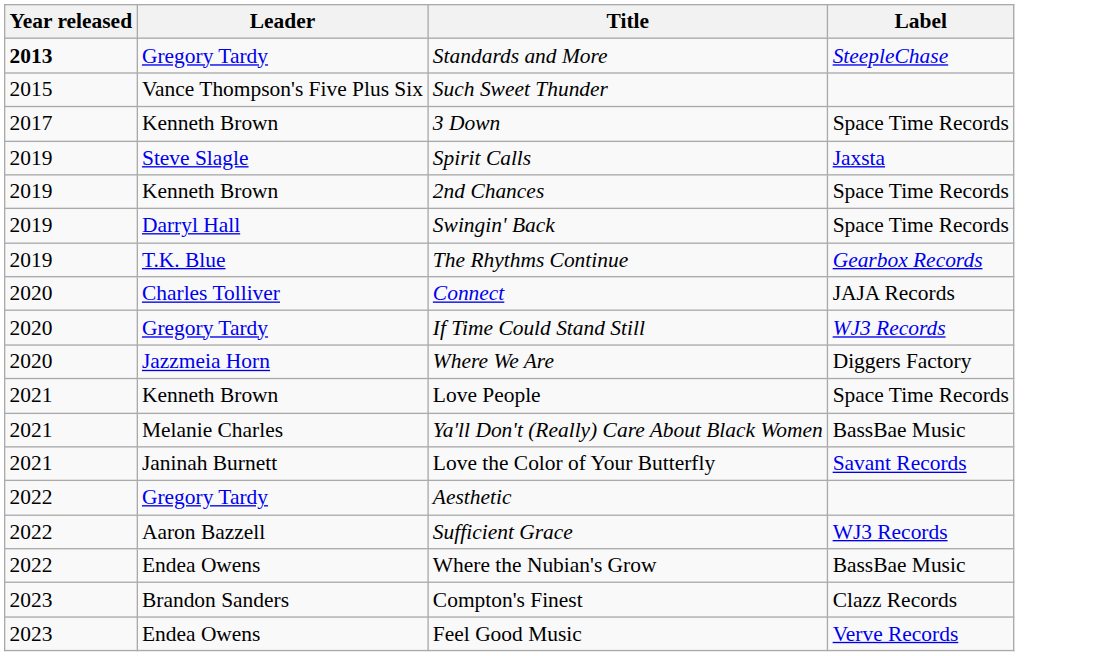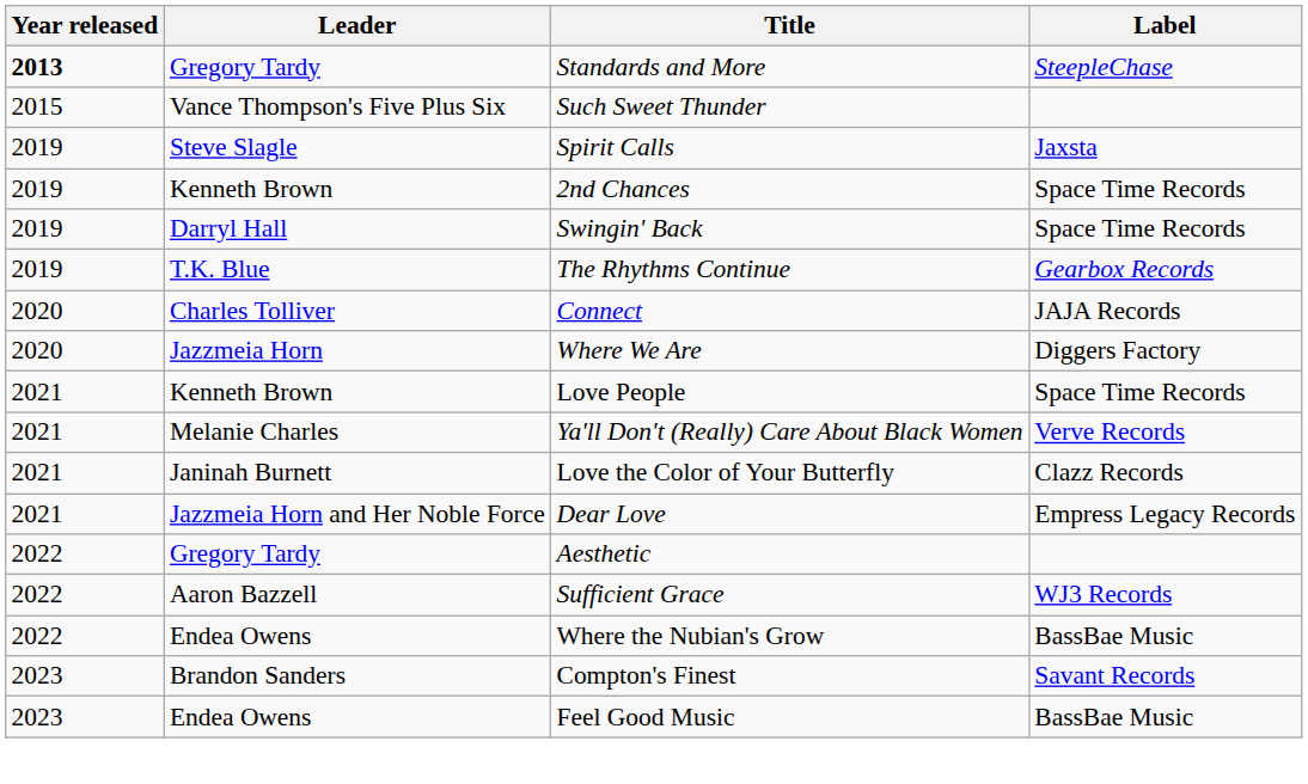- row: 2017 | Kenneth Brown | 3 Down | Space Time Records
- row: 2020 | Gregory Tardy | If Time Could Stand Still | WJ3 Records
Ya'll Don't (Really) Care About Black Women | Label: BassBae Music -> Verve Records
Love the Color of Your Butterfly | Label: Savant Records -> Clazz Records
+ row: 2021 | Jazzmeia Horn and Her Noble Force | Dear Love | Empress Legacy Records
Compton's Finest | Label: Clazz Records -> Savant Records
Feel Good Music | Label: Verve Records -> BassBae Music
